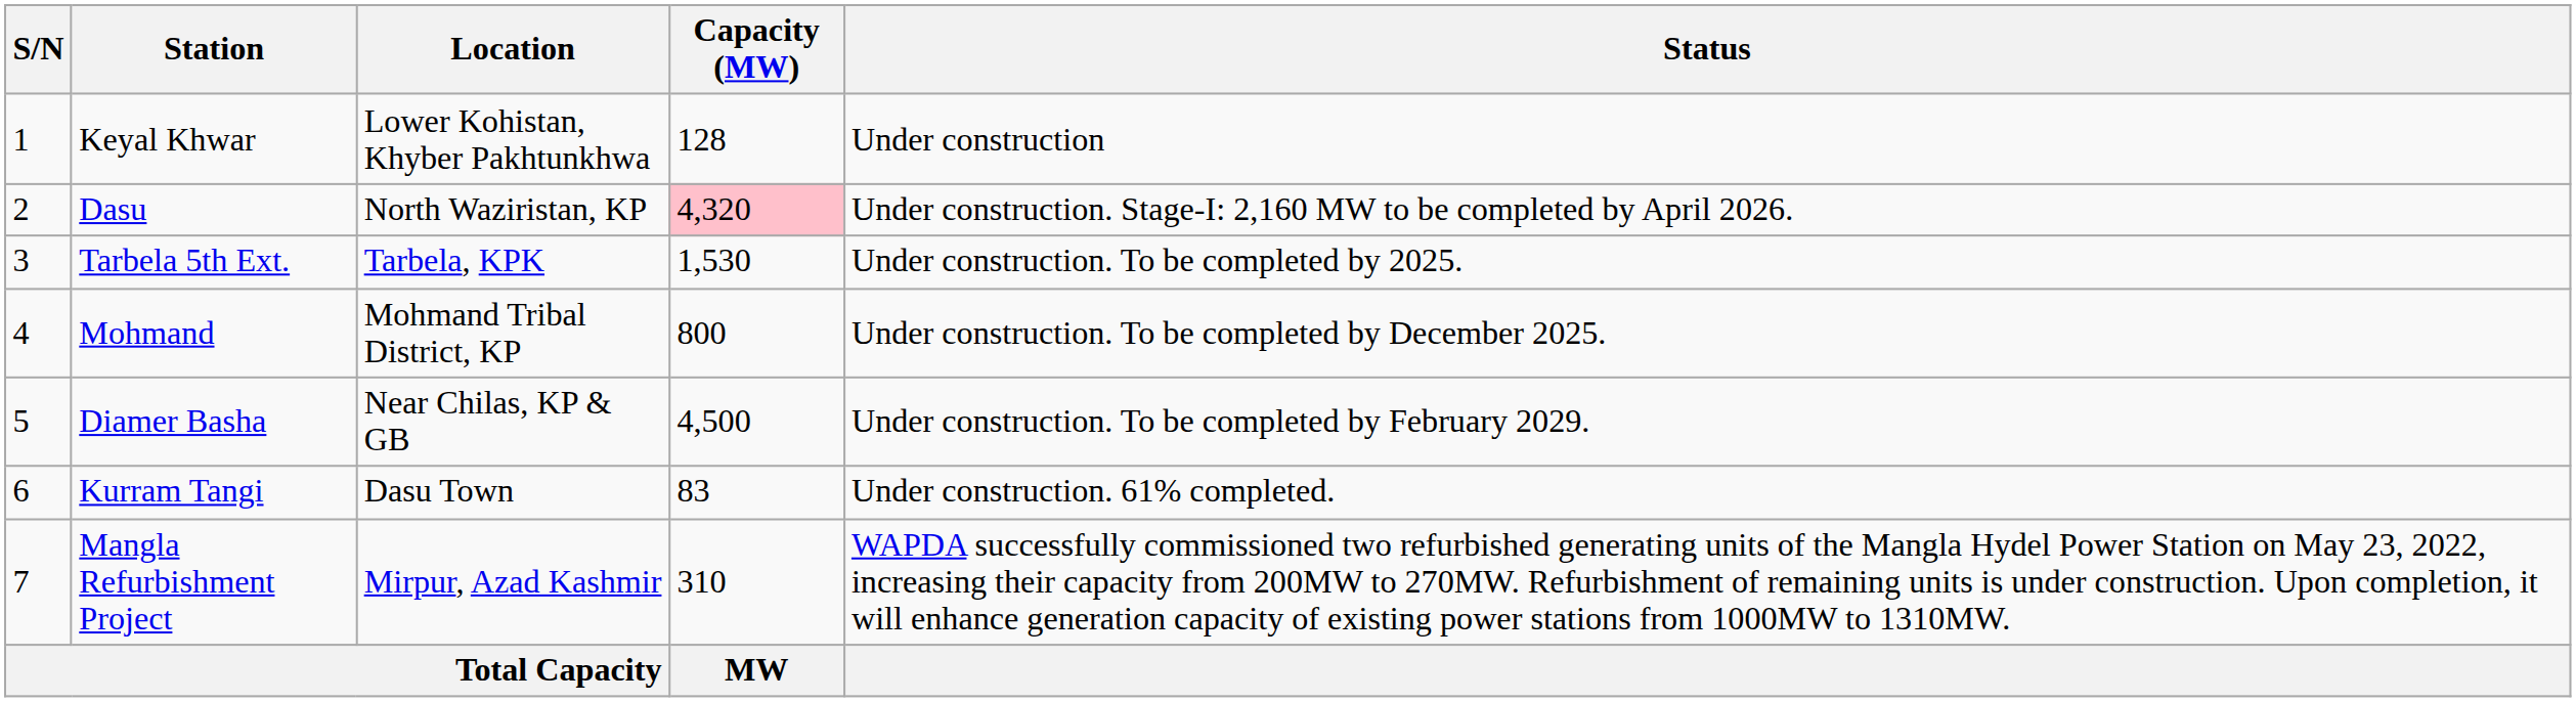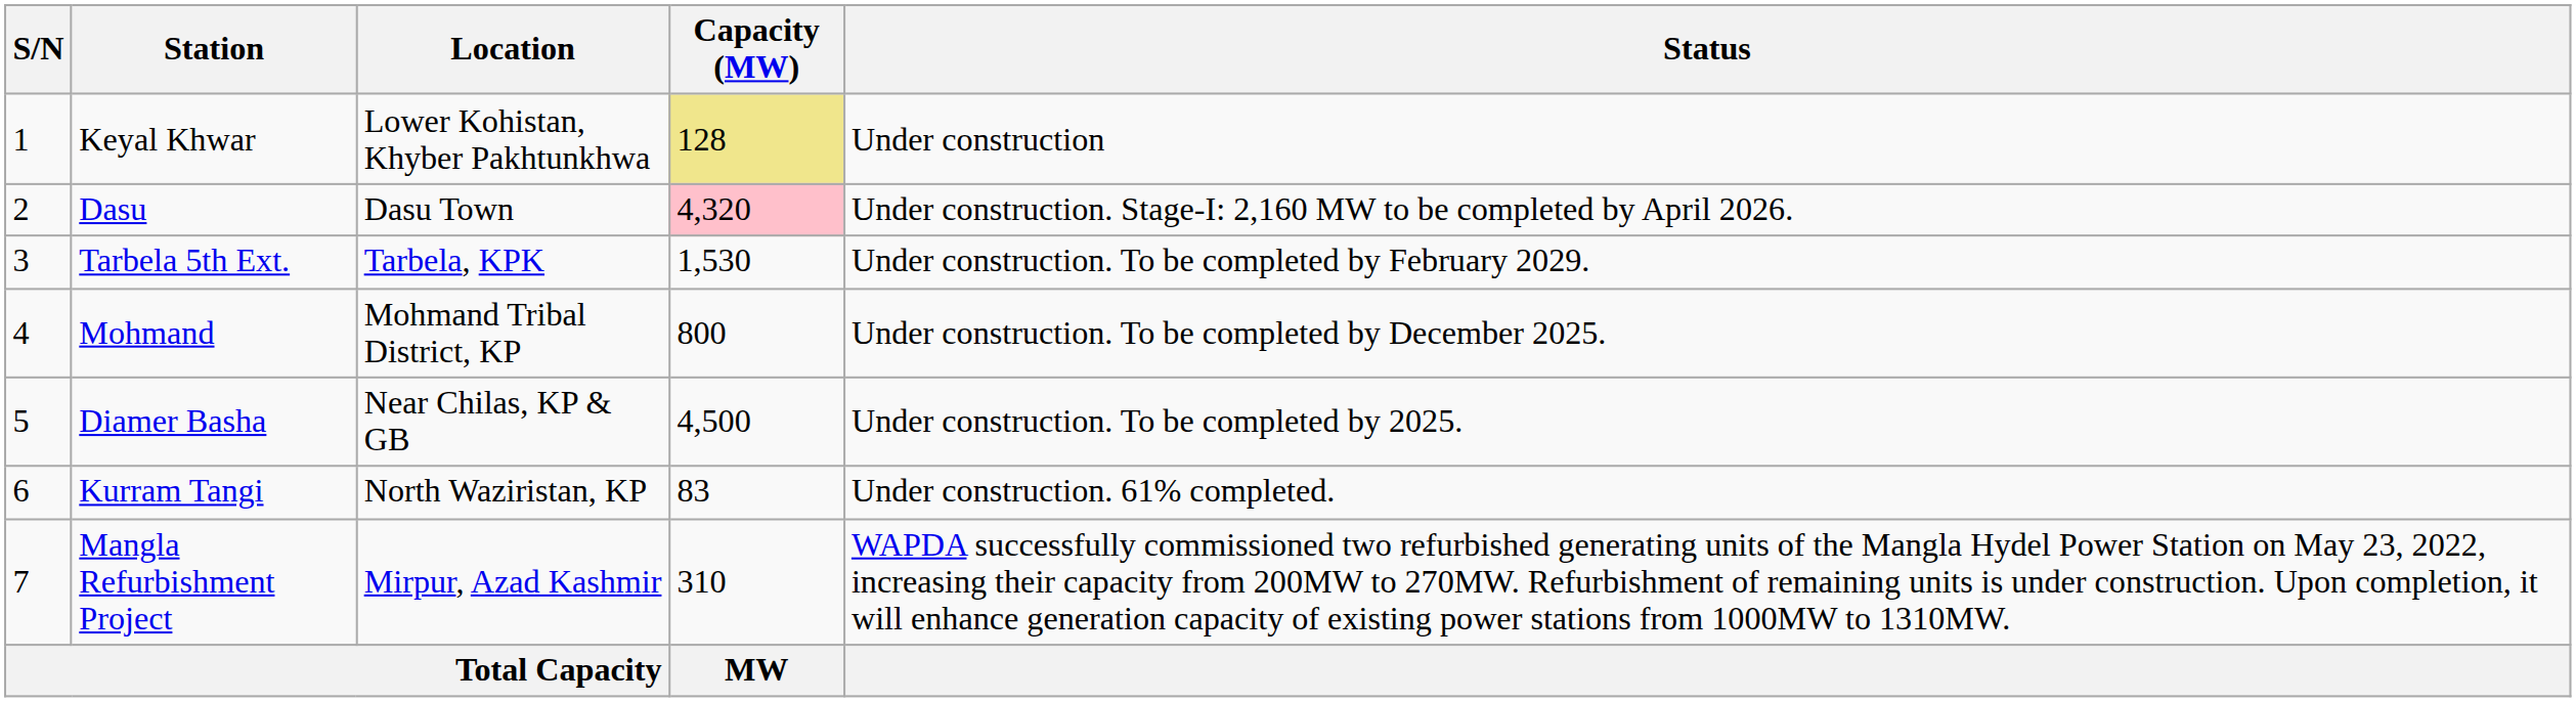Keyal Khwar | Capacity (MW): no background -> khaki background
Dasu | Location: North Waziristan, KP -> Dasu Town
Tarbela 5th Ext. | Status: Under construction. To be completed by 2025. -> Under construction. To be completed by February 2029.
Diamer Basha | Status: Under construction. To be completed by February 2029. -> Under construction. To be completed by 2025.
Kurram Tangi | Location: Dasu Town -> North Waziristan, KP
